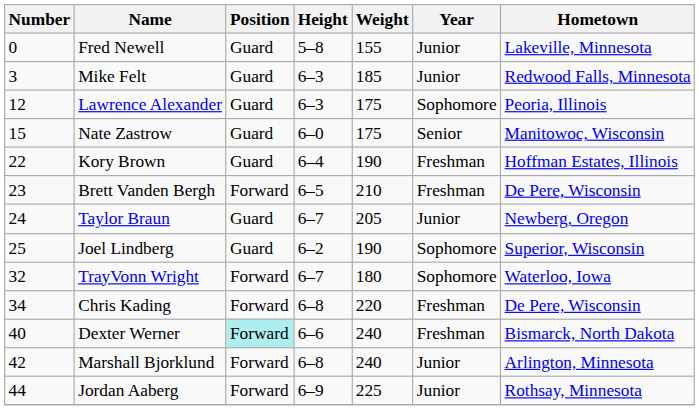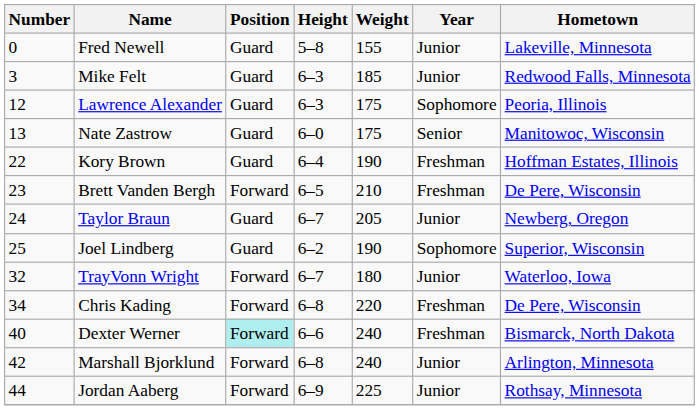Nate Zastrow | Number: 15 -> 13
TrayVonn Wright | Year: Sophomore -> Junior
